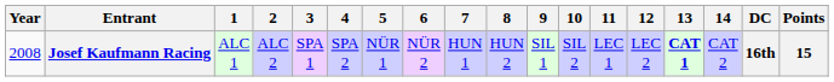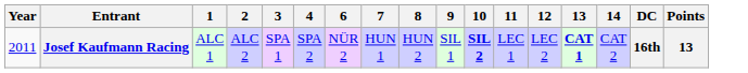- column: 5 | NÜR 1
Josef Kaufmann Racing | Year: 2008 -> 2011
Josef Kaufmann Racing | 10: normal -> bold
Josef Kaufmann Racing | Points: 15 -> 13
